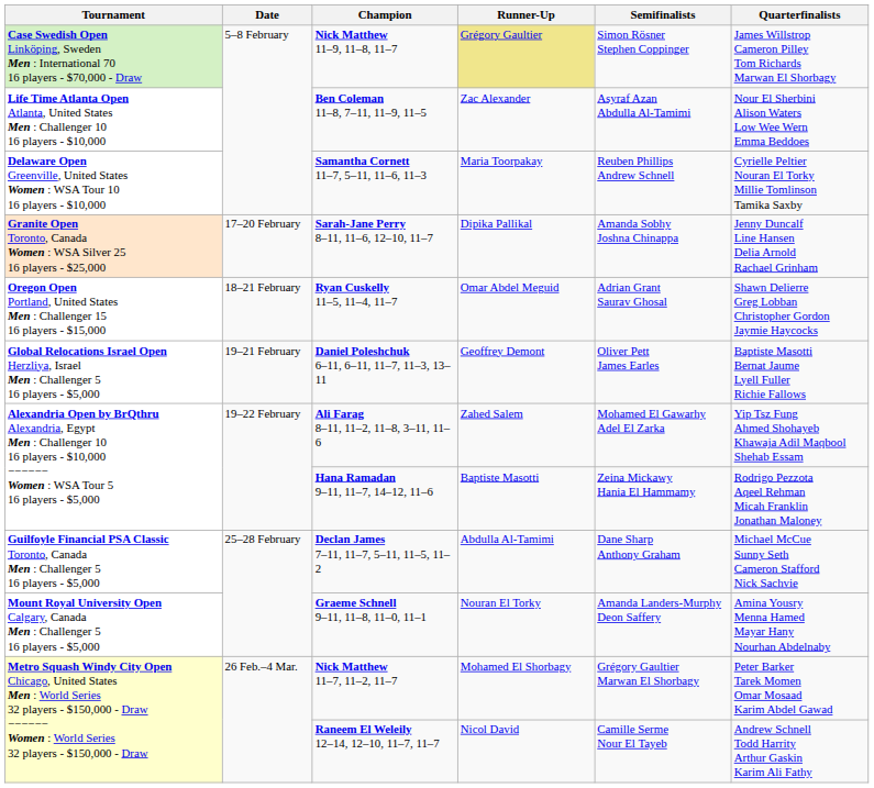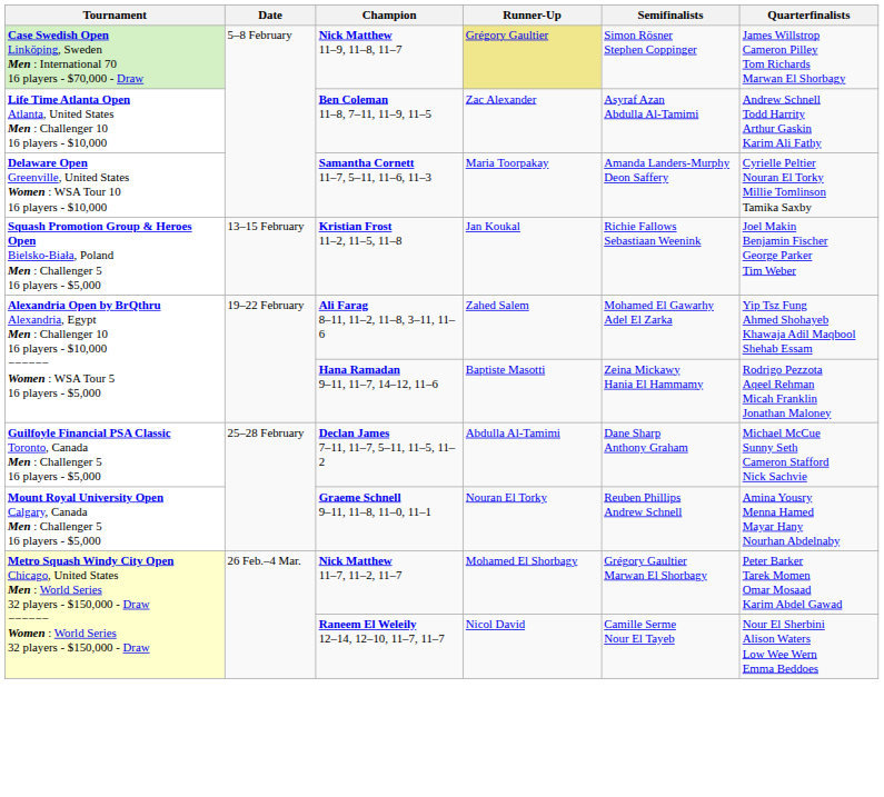Ben Coleman 11–8, 7–11, 11–9, 11–5 | Quarterfinalists: Nour El Sherbini Alison Waters Low Wee Wern Emma Beddoes -> Andrew Schnell Todd Harrity Arthur Gaskin Karim Ali Fathy
Samantha Cornett 11–7, 5–11, 11–6, 11–3 | Semifinalists: Reuben Phillips Andrew Schnell -> Amanda Landers-Murphy Deon Saffery
+ row: Squash Promotion Group & Heroes Open Bielsko-Biała, Poland Men : Challenger 5 16 players - $5,000 | 13–15 February | Kristian Frost 11–2, 11–5, 11–8 | Jan Koukal | Richie Fallows Sebastiaan Weenink | Joel Makin Benjamin Fischer George Parker Tim Weber
- row: Granite Open Toronto, Canada Women : WSA Silver 25 16 players - $25,000 | 17–20 February | Sarah-Jane Perry 8–11, 11–6, 12–10, 11–7 | Dipika Pallikal | Amanda Sobhy Joshna Chinappa | Jenny Duncalf Line Hansen Delia Arnold Rachael Grinham
- row: Oregon Open Portland, United States Men : Challenger 15 16 players - $15,000 | 18–21 February | Ryan Cuskelly 11–5, 11–4, 11–7 | Omar Abdel Meguid | Adrian Grant Saurav Ghosal | Shawn Delierre Greg Lobban Christopher Gordon Jaymie Haycocks
- row: Global Relocations Israel Open Herzliya, Israel Men : Challenger 5 16 players - $5,000 | 19–21 February | Daniel Poleshchuk 6–11, 6–11, 11–7, 11–3, 13–11 | Geoffrey Demont | Oliver Pett James Earles | Baptiste Masotti Bernat Jaume Lyell Fuller Richie Fallows
Graeme Schnell 9–11, 11–8, 11–0, 11–1 | Semifinalists: Amanda Landers-Murphy Deon Saffery -> Reuben Phillips Andrew Schnell
Raneem El Weleily 12–14, 12–10, 11–7, 11–7 | Quarterfinalists: Andrew Schnell Todd Harrity Arthur Gaskin Karim Ali Fathy -> Nour El Sherbini Alison Waters Low Wee Wern Emma Beddoes
